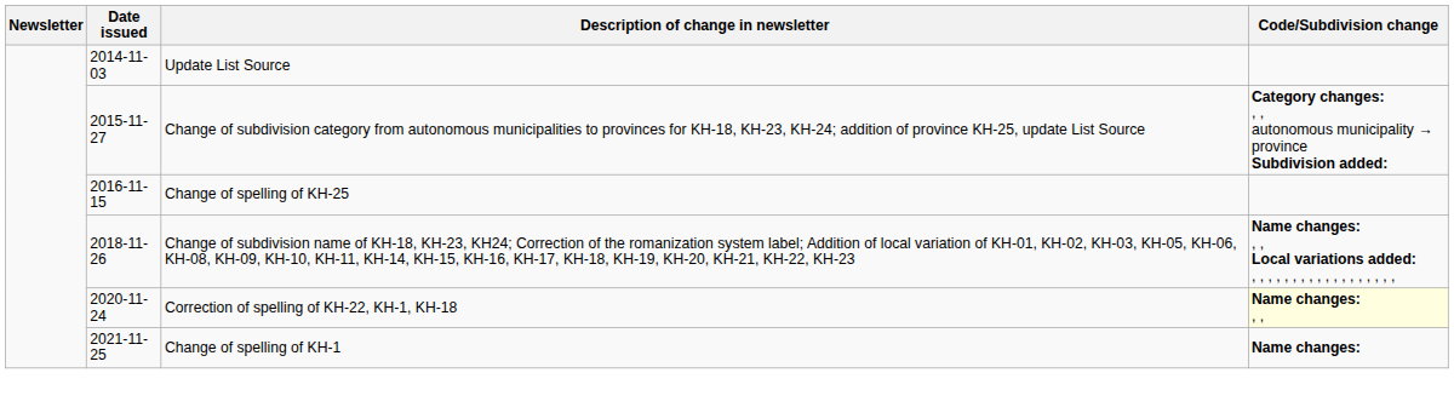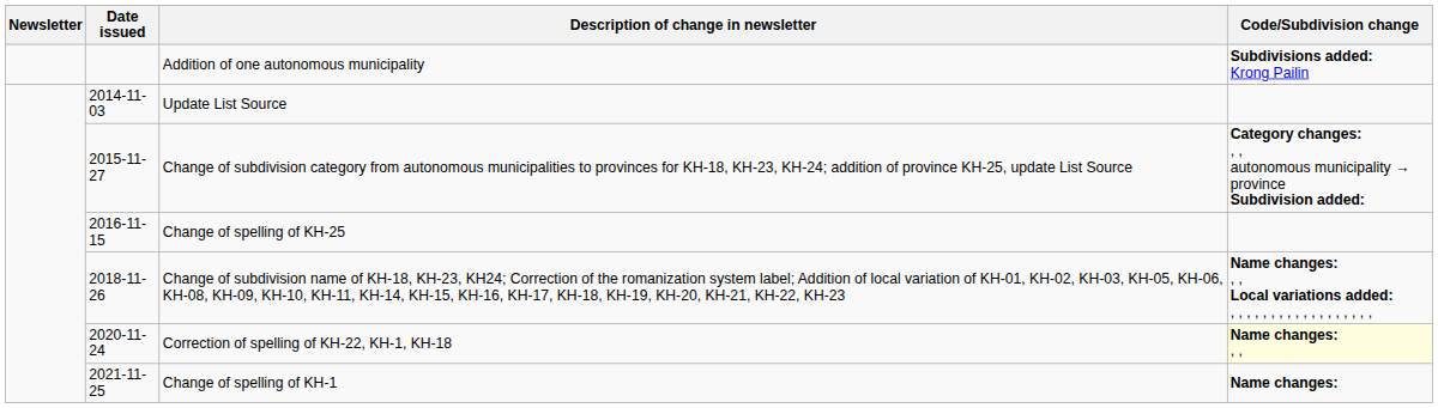+ row: Addition of one autonomous municipality | Subdivisions added: Krong Pailin
